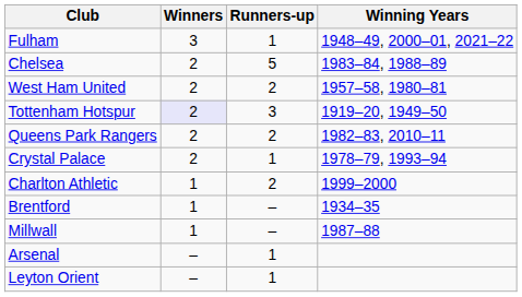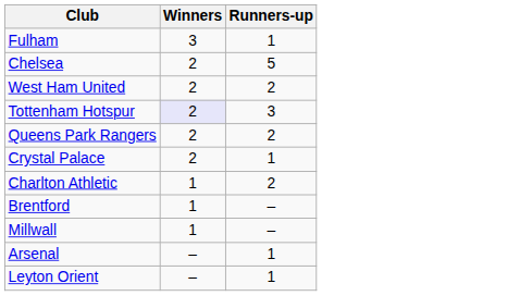- column: Winning Years | 1948–49, 2000–01, 2021–22 | 1983–84, 1988–89 | 1957–58, 1980–81 | 1919–20, 1949–50 | 1982–83, 2010–11 | 1978–79, 1993–94 | 1999–2000 | 1934–35 | 1987–88
